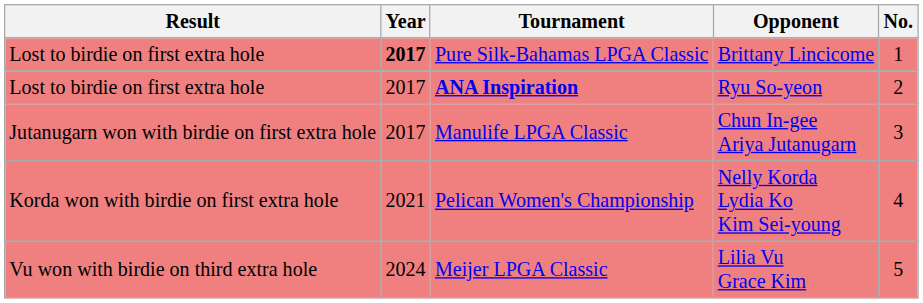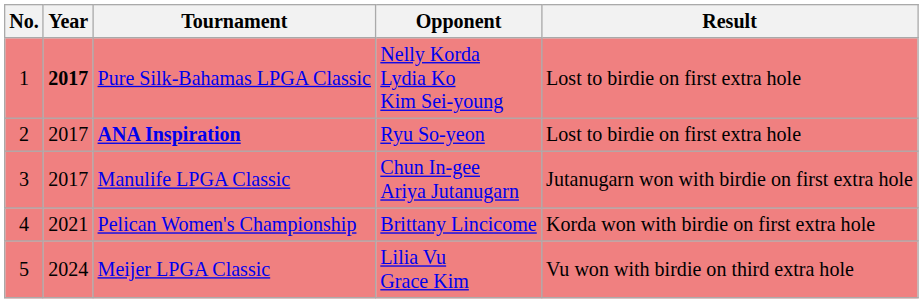columns swapped: No. <-> Result
Pure Silk-Bahamas LPGA Classic | Opponent: Brittany Lincicome -> Nelly Korda Lydia Ko Kim Sei-young
Pelican Women's Championship | Opponent: Nelly Korda Lydia Ko Kim Sei-young -> Brittany Lincicome
